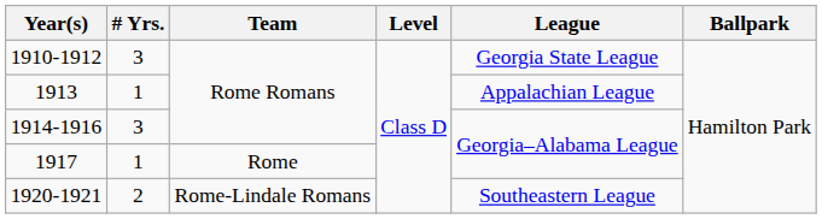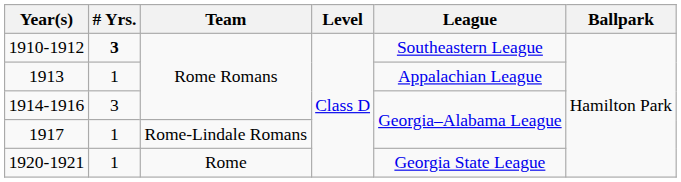1910-1912 | # Yrs.: normal -> bold
1910-1912 | League: Georgia State League -> Southeastern League
1917 | Team: Rome -> Rome-Lindale Romans
1920-1921 | # Yrs.: 2 -> 1
1920-1921 | Team: Rome-Lindale Romans -> Rome
1920-1921 | League: Southeastern League -> Georgia State League
